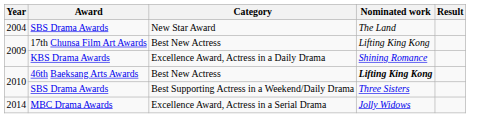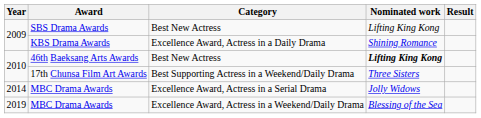- row: 2004 | SBS Drama Awards | New Star Award | The Land
2009 / Best New Actress | Award: 17th Chunsa Film Art Awards -> SBS Drama Awards
Best Supporting Actress in a Weekend/Daily Drama | Award: SBS Drama Awards -> 17th Chunsa Film Art Awards
+ row: 2019 | MBC Drama Awards | Excellence Award, Actress in a Weekend/Daily Drama | Blessing of the Sea
